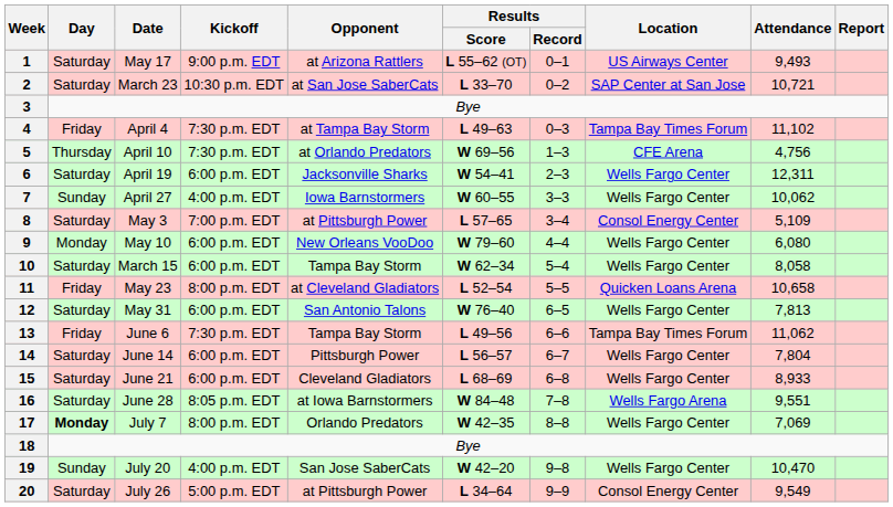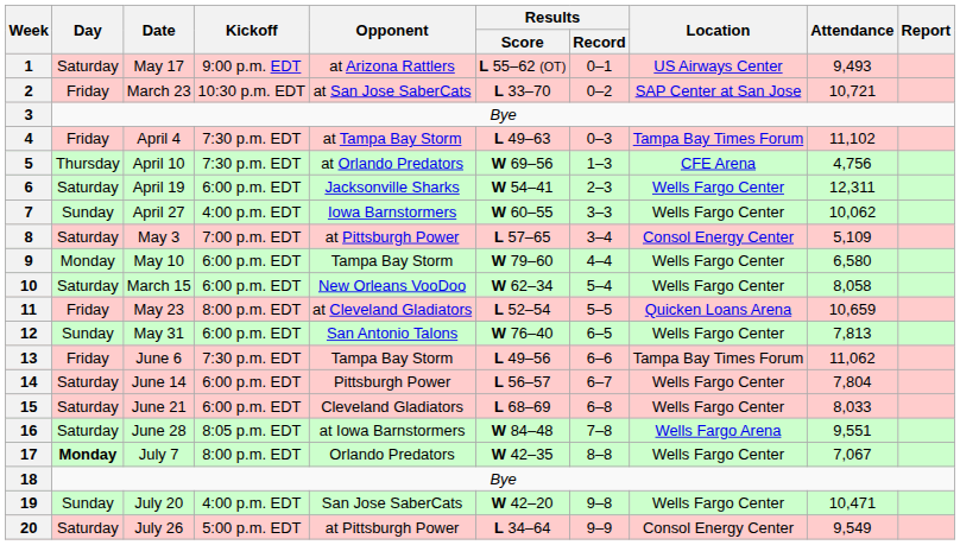2 | Day: Saturday -> Friday
9 | Opponent: New Orleans VooDoo -> Tampa Bay Storm
9 | Attendance: 6,080 -> 6,580
10 | Opponent: Tampa Bay Storm -> New Orleans VooDoo
11 | Attendance: 10,658 -> 10,659
12 | Day: Saturday -> Sunday
15 | Attendance: 8,933 -> 8,033
17 | Attendance: 7,069 -> 7,067
19 | Attendance: 10,470 -> 10,471
